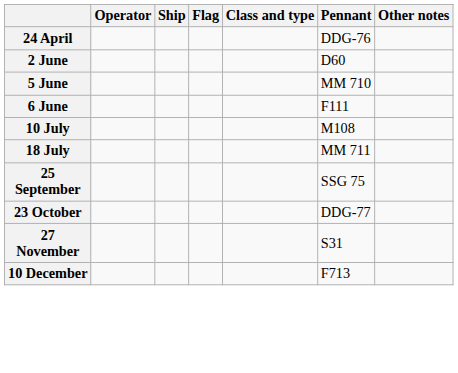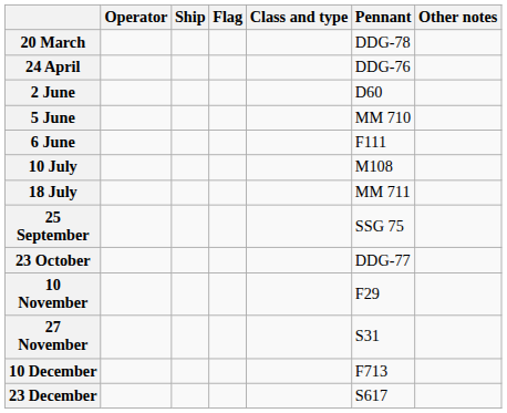+ row: 20 March | DDG-78
+ row: 10 November | F29
+ row: 23 December | S617
